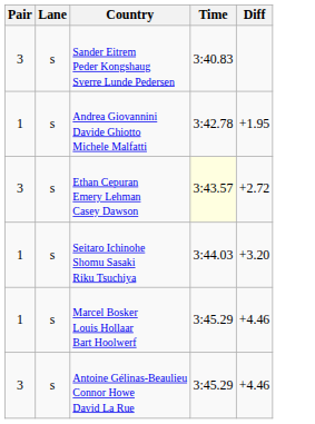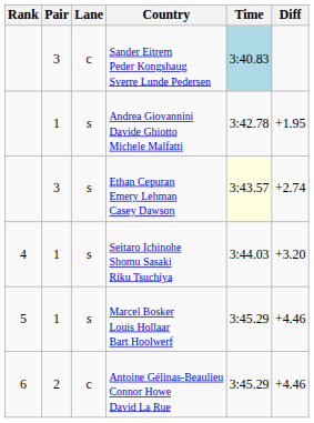+ column: Rank | 4 | 5 | 6
Sander Eitrem Peder Kongshaug Sverre Lunde Pedersen | Lane: s -> c
Sander Eitrem Peder Kongshaug Sverre Lunde Pedersen | Time: no background -> lightblue background
Ethan Cepuran Emery Lehman Casey Dawson | Diff: +2.72 -> +2.74
Antoine Gélinas-Beaulieu Connor Howe David La Rue | Pair: 3 -> 2
Antoine Gélinas-Beaulieu Connor Howe David La Rue | Lane: s -> c
